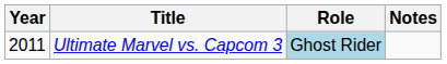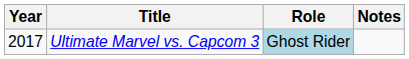Ultimate Marvel vs. Capcom 3 | Year: 2011 -> 2017
